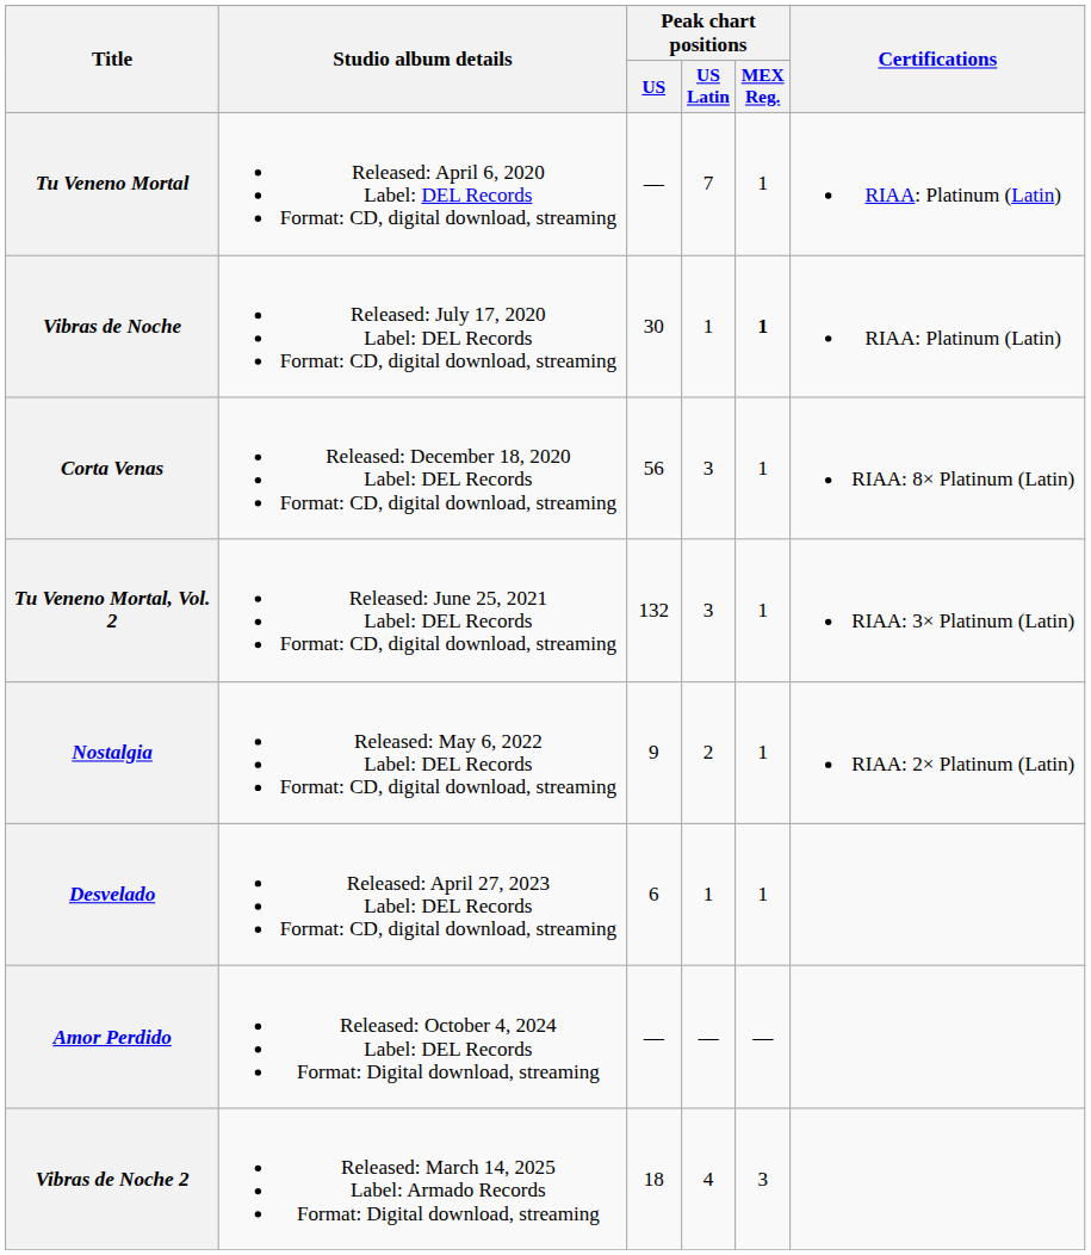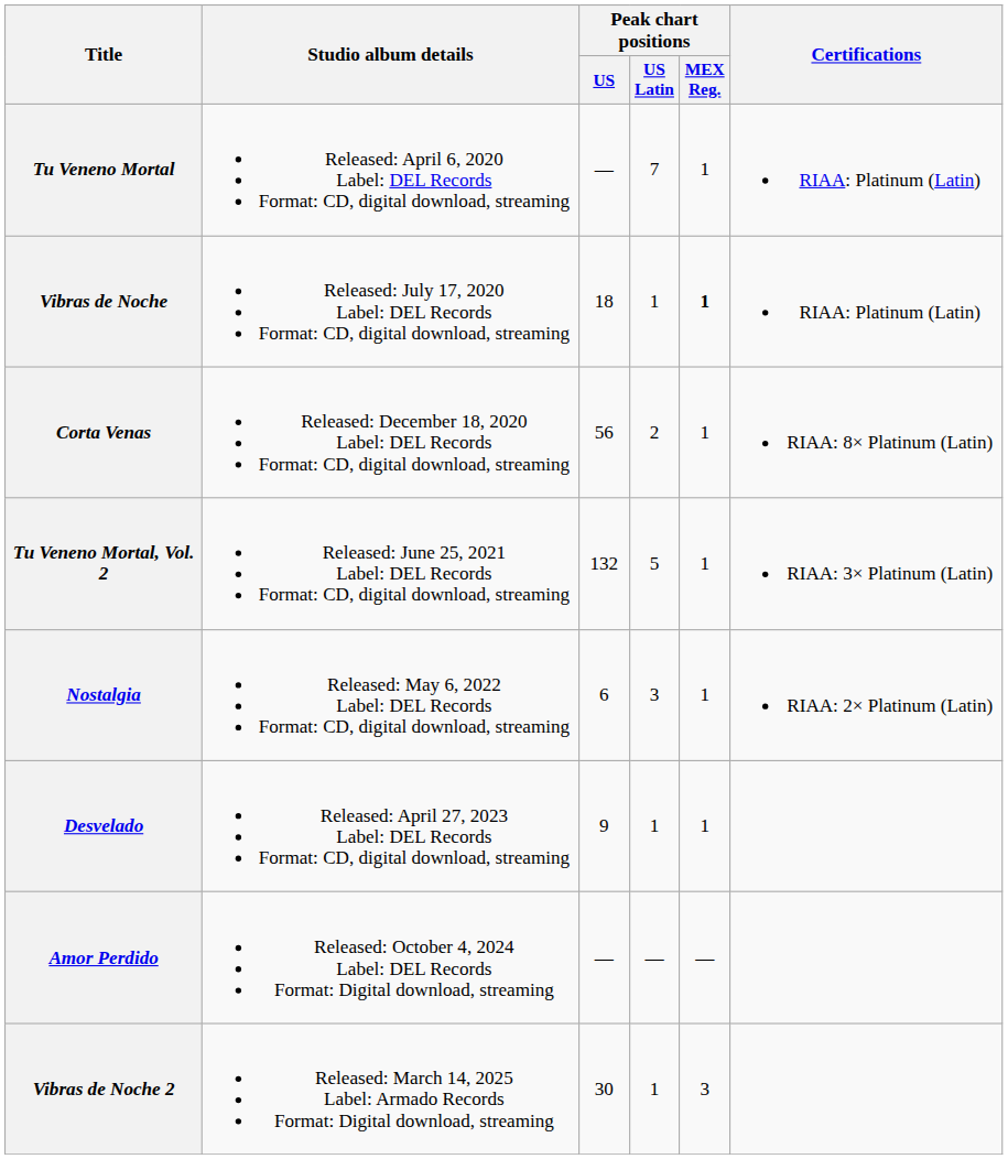Vibras de Noche | Peak chart positions / US: 30 -> 18
Corta Venas | Peak chart positions / US Latin: 3 -> 2
Tu Veneno Mortal, Vol. 2 | Peak chart positions / US Latin: 3 -> 5
Nostalgia | Peak chart positions / US: 9 -> 6
Nostalgia | Peak chart positions / US Latin: 2 -> 3
Desvelado | Peak chart positions / US: 6 -> 9
Vibras de Noche 2 | Peak chart positions / US: 18 -> 30
Vibras de Noche 2 | Peak chart positions / US Latin: 4 -> 1
